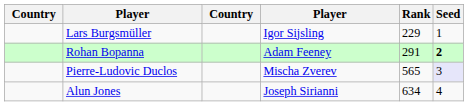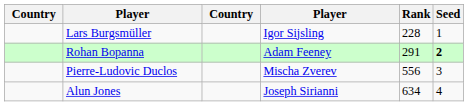Lars Burgsmüller | Rank: 229 -> 228
Pierre-Ludovic Duclos | Rank: 565 -> 556
Pierre-Ludovic Duclos | Seed: lavender background -> no background
